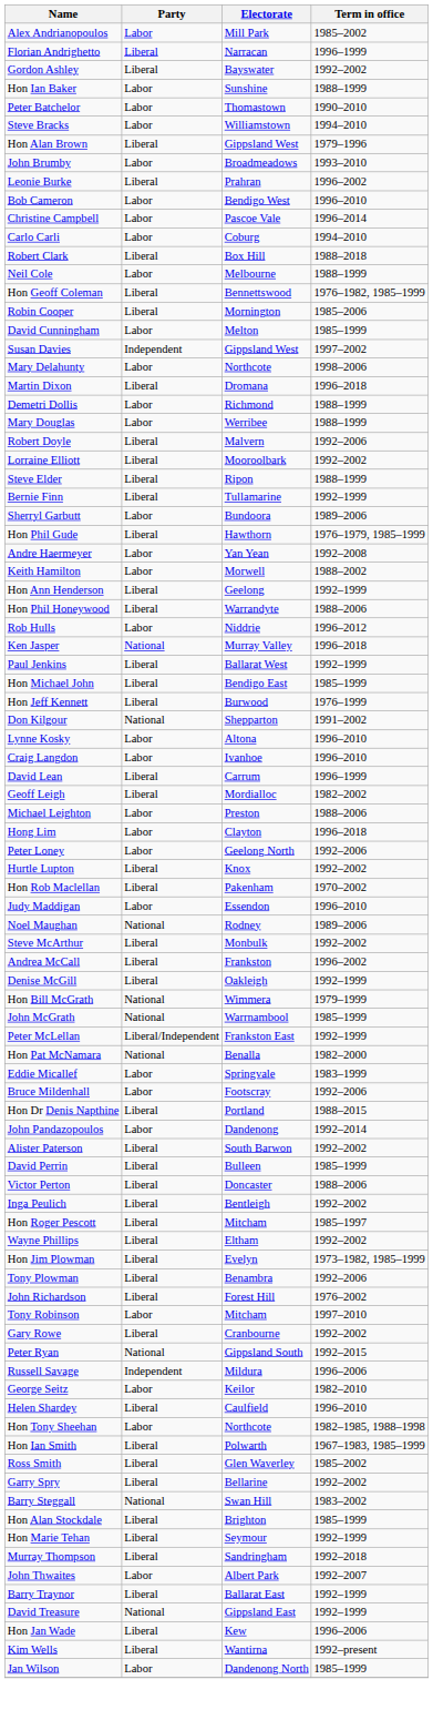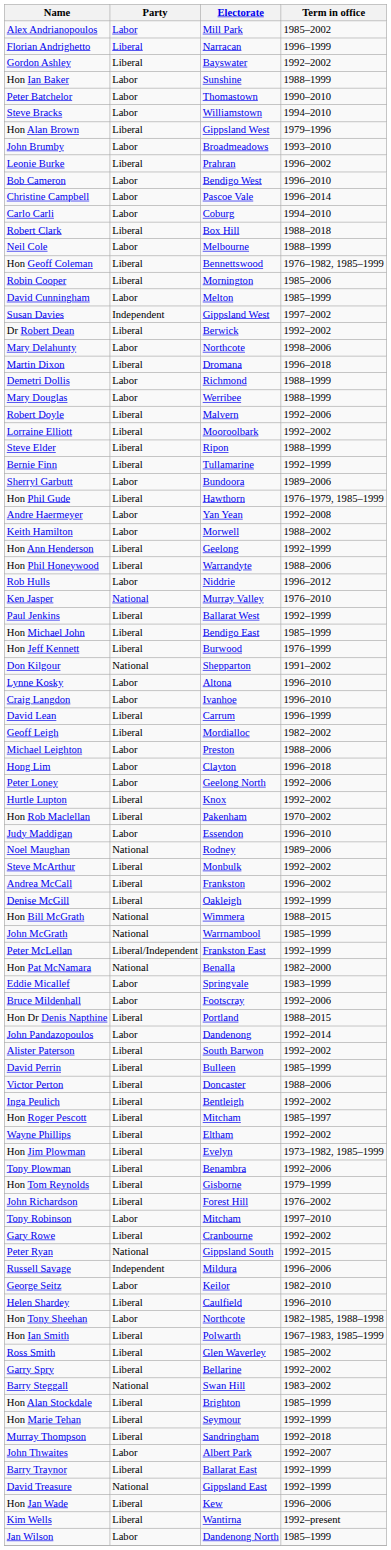+ row: Dr Robert Dean | Liberal | Berwick | 1992–2002
Ken Jasper | Term in office: 1996–2018 -> 1976–2010
Hon Bill McGrath | Term in office: 1979–1999 -> 1988–2015
+ row: Hon Tom Reynolds | Liberal | Gisborne | 1979–1999
